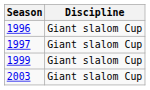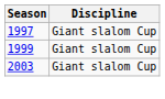- row: 1996 | Giant slalom Cup
